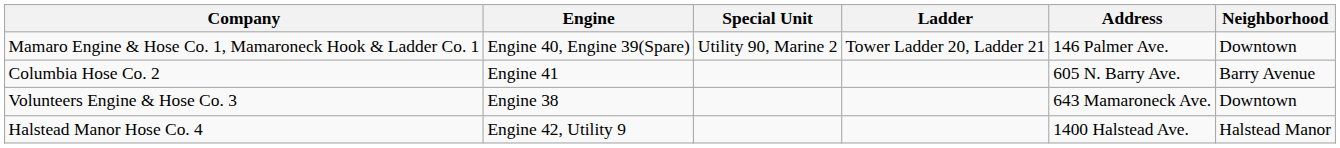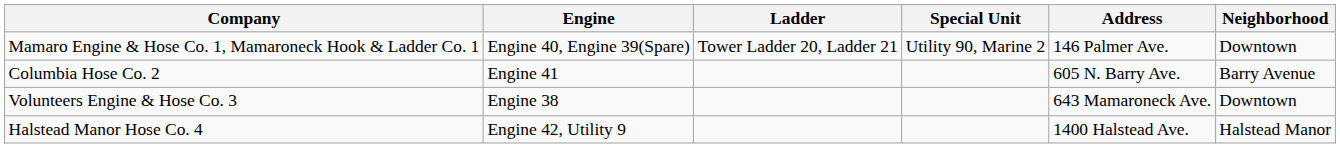columns swapped: Ladder <-> Special Unit
